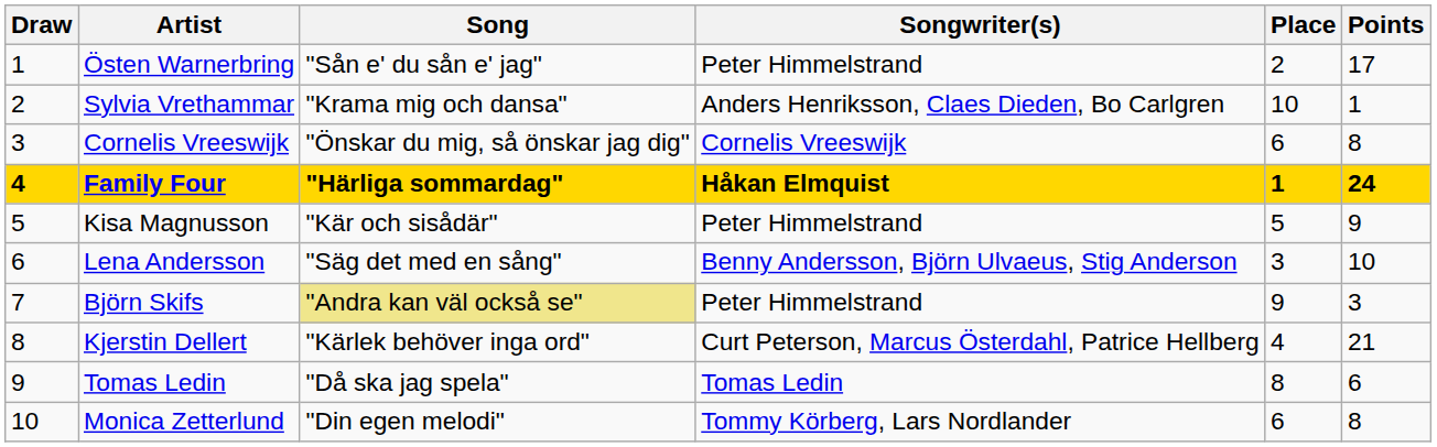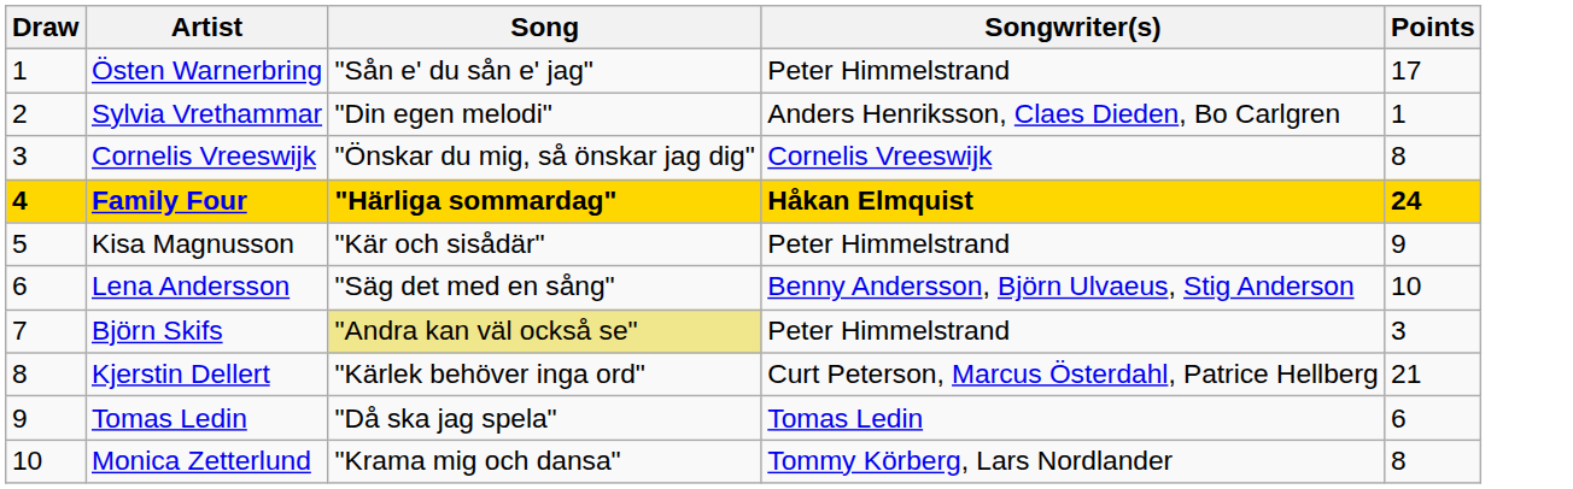- column: Place | 2 | 10 | 6 | 1 | 5 | 3 | 9 | 4 | 8 | 6
Sylvia Vrethammar | Song: "Krama mig och dansa" -> "Din egen melodi"
Monica Zetterlund | Song: "Din egen melodi" -> "Krama mig och dansa"
